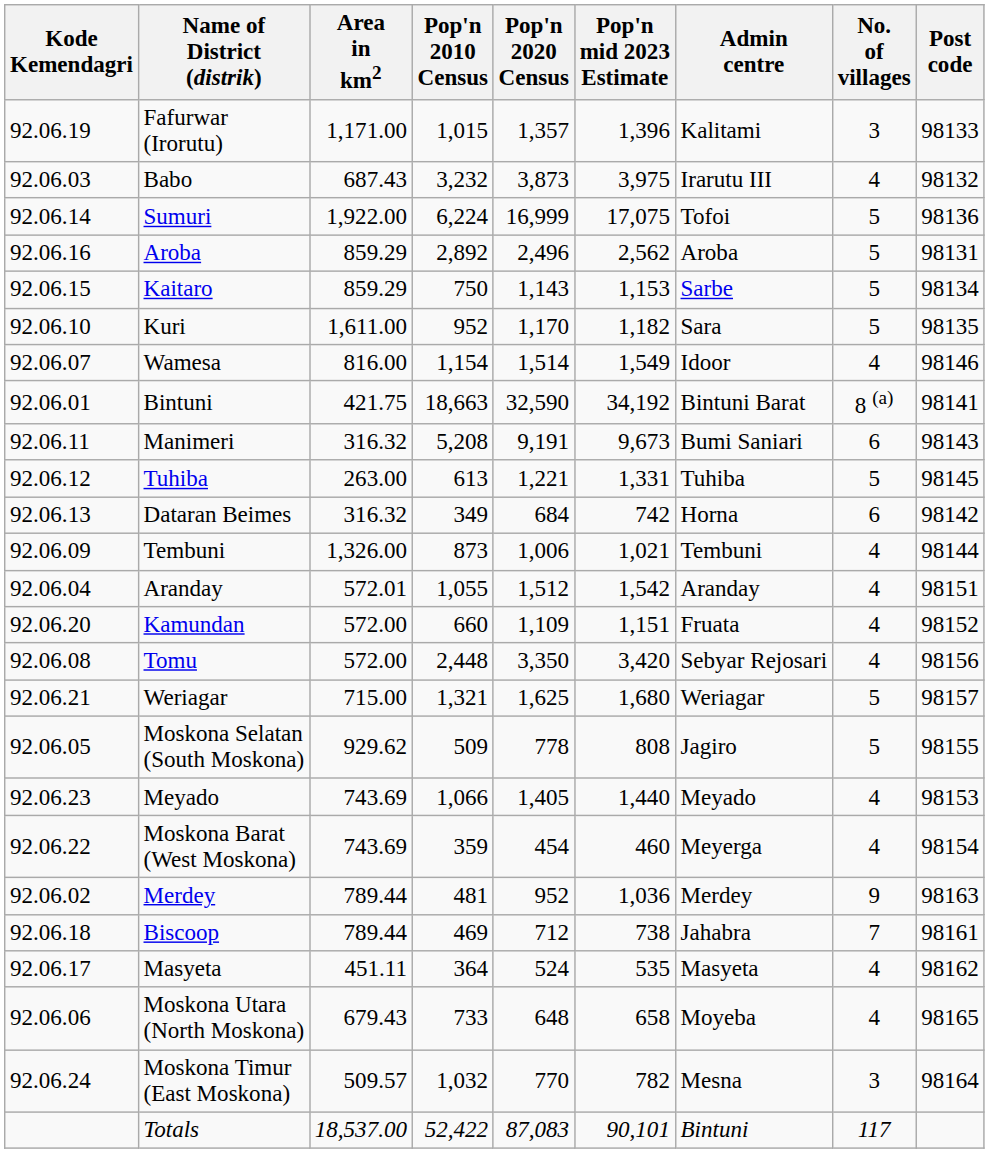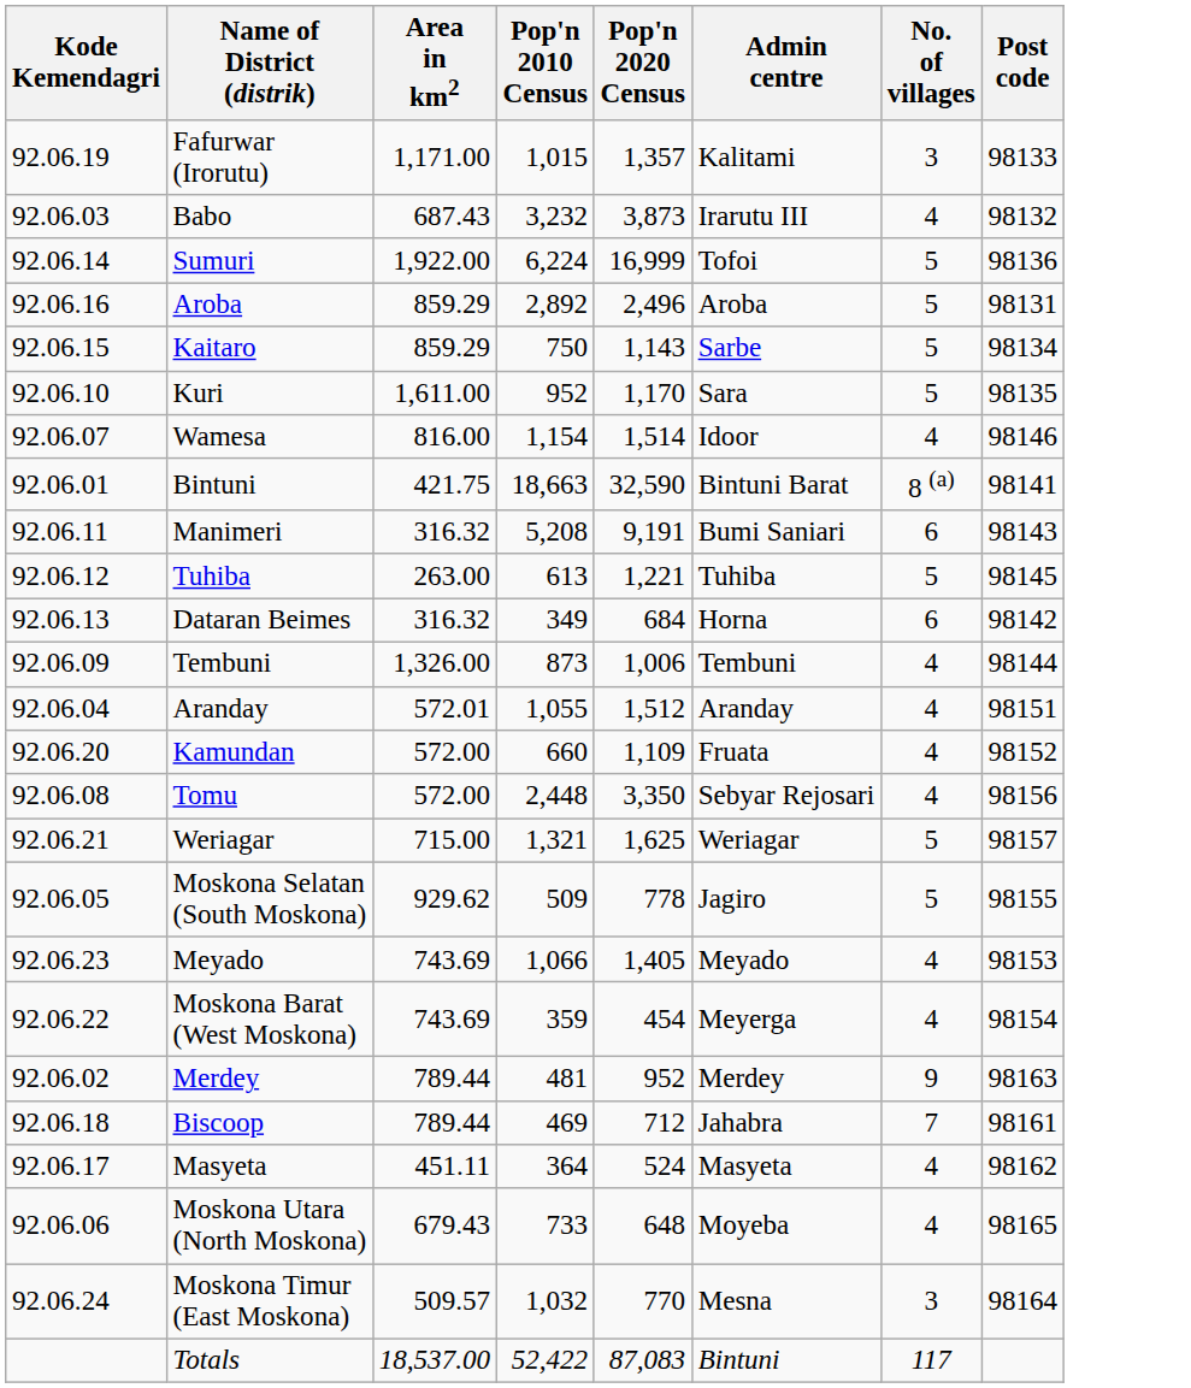- column: Pop'n mid 2023 Estimate | 1,396 | 3,975 | 17,075 | 2,562 | 1,153 | 1,182 | 1,549 | 34,192 | 9,673 | 1,331 | 742 | 1,021 | 1,542 | 1,151 | 3,420 | 1,680 | 808 | 1,440 | 460 | 1,036 | 738 | 535 | 658 | 782 | 90,101
